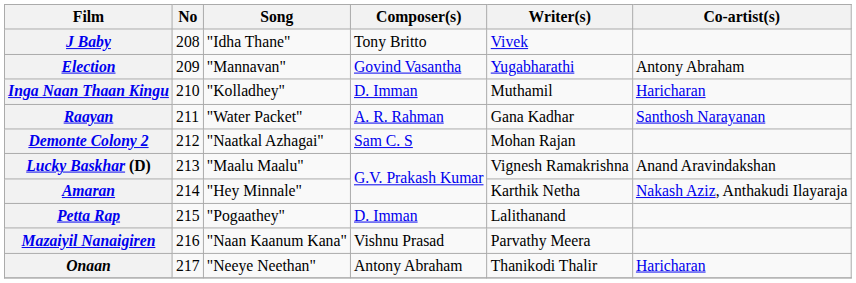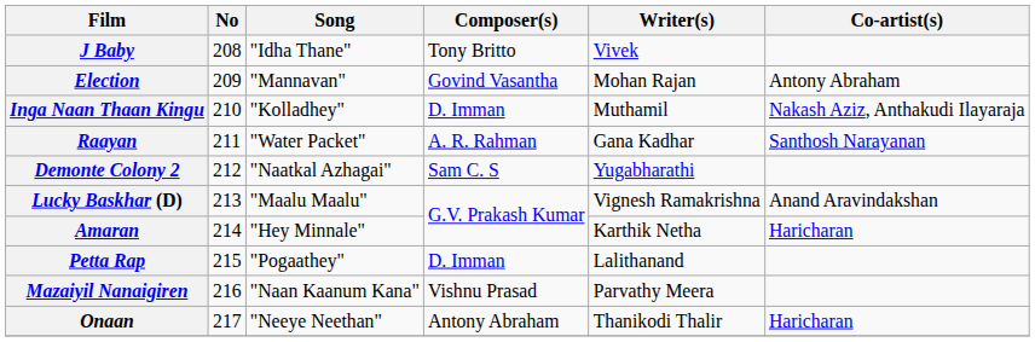Election | Writer(s): Yugabharathi -> Mohan Rajan
Inga Naan Thaan Kingu | Co-artist(s): Haricharan -> Nakash Aziz, Anthakudi Ilayaraja
Demonte Colony 2 | Writer(s): Mohan Rajan -> Yugabharathi
Amaran | Co-artist(s): Nakash Aziz, Anthakudi Ilayaraja -> Haricharan
